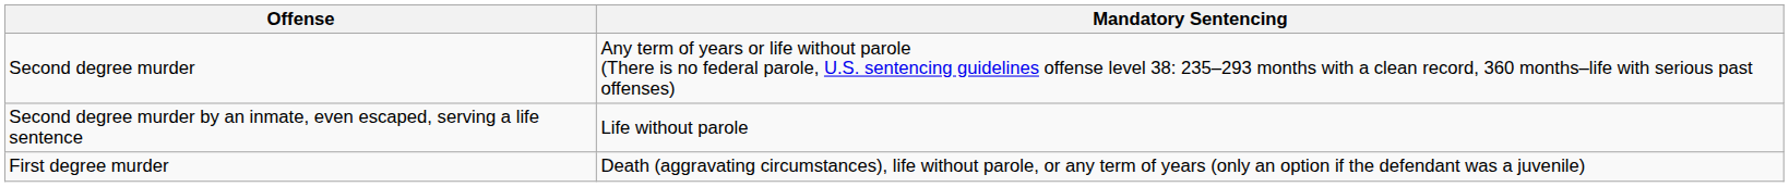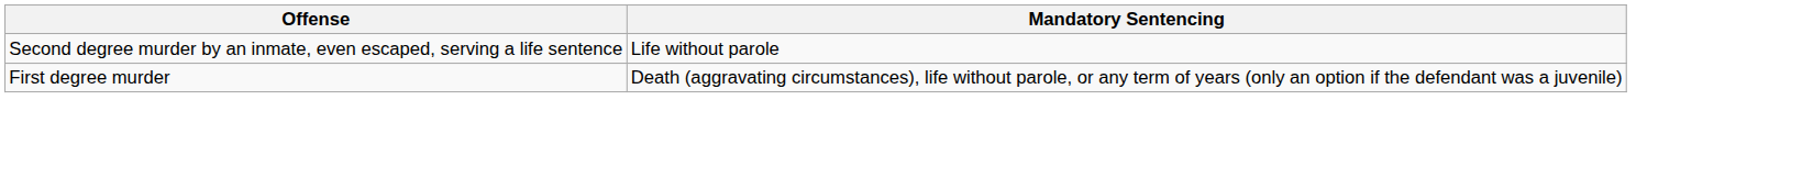- row: Second degree murder | Any term of years or life without parole (There is no federal parole, U.S. sentencing guidelines offense level 38: 235–293 months with a clean record, 360 months–life with serious past offenses)
